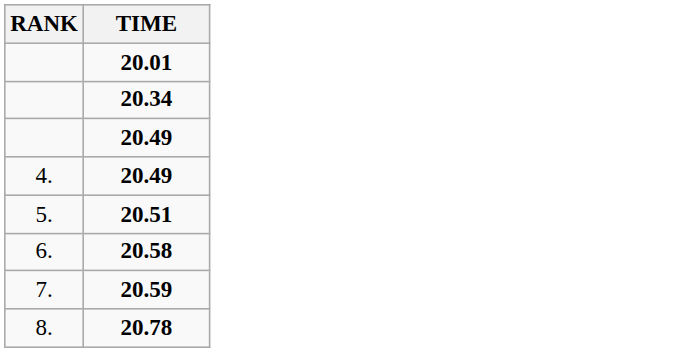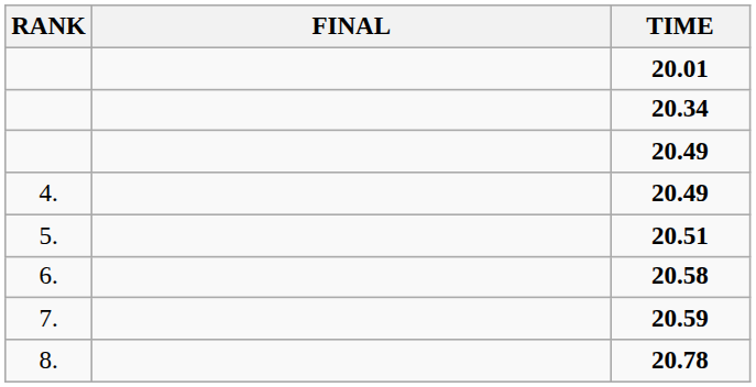+ column: FINAL
